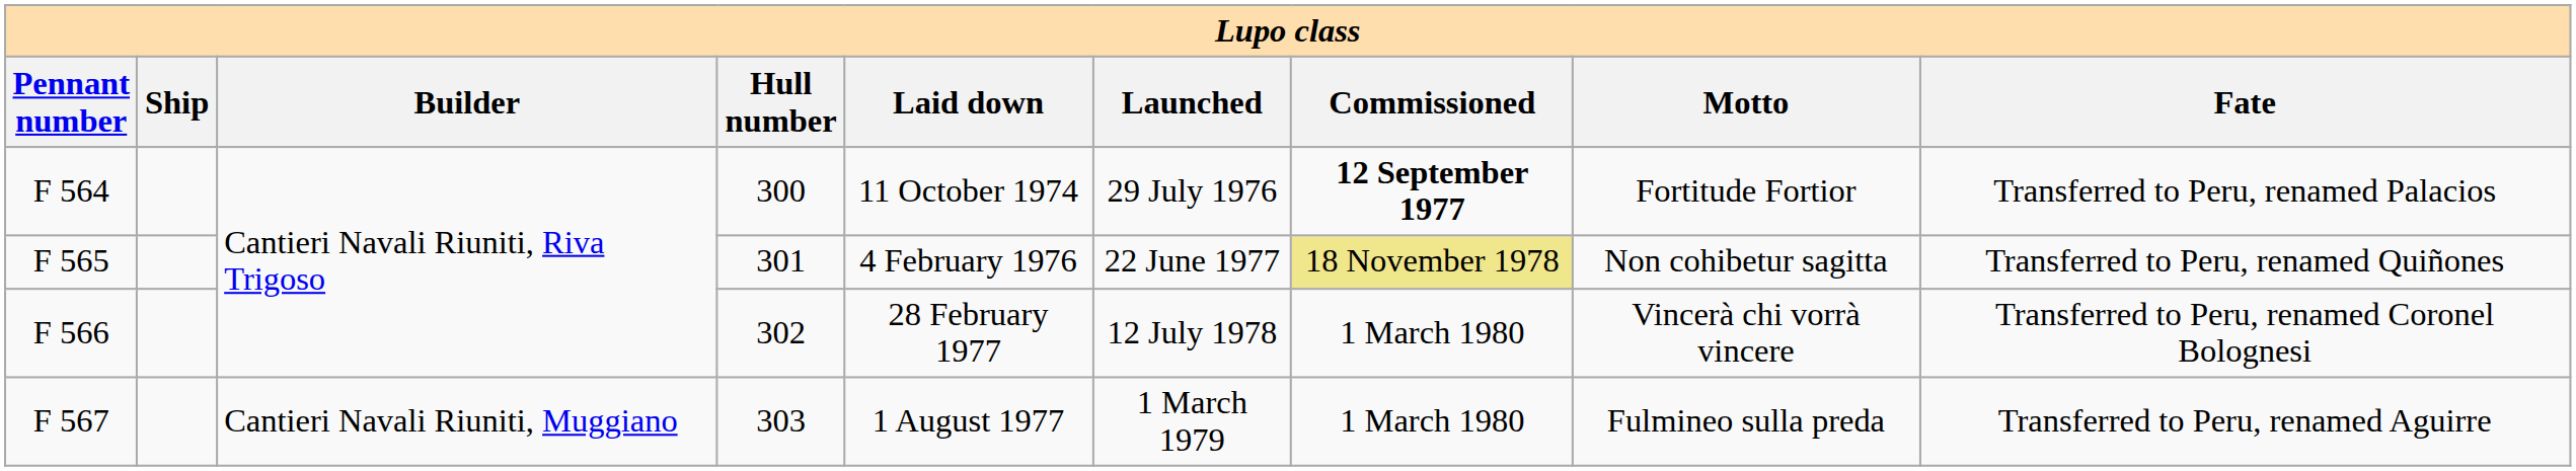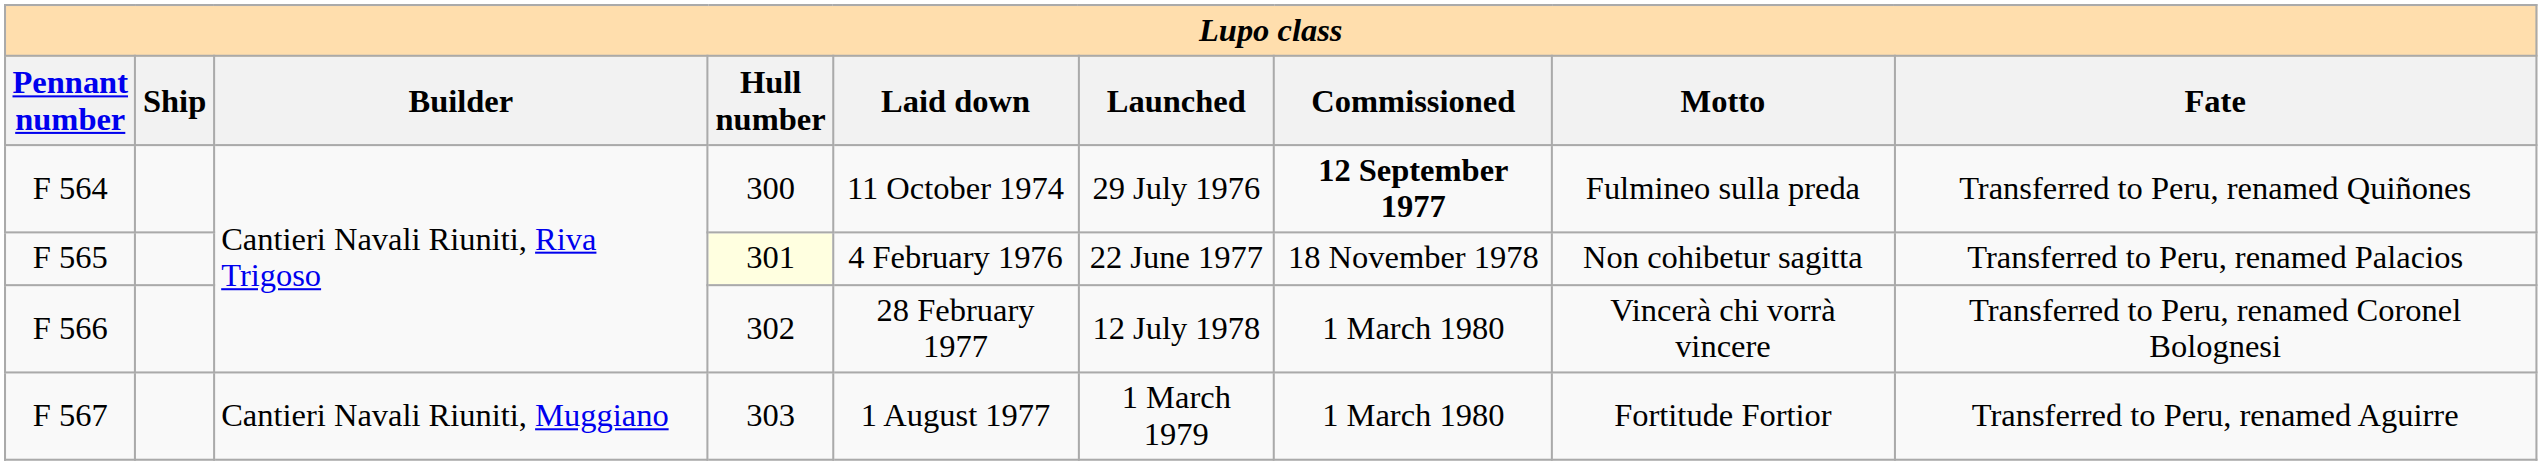F 564 | Motto: Fortitude Fortior -> Fulmineo sulla preda
F 564 | Fate: Transferred to Peru, renamed Palacios -> Transferred to Peru, renamed Quiñones
F 565 | Hull number: no background -> lightyellow background
F 565 | Commissioned: khaki background -> no background
F 565 | Fate: Transferred to Peru, renamed Quiñones -> Transferred to Peru, renamed Palacios
F 567 | Motto: Fulmineo sulla preda -> Fortitude Fortior
